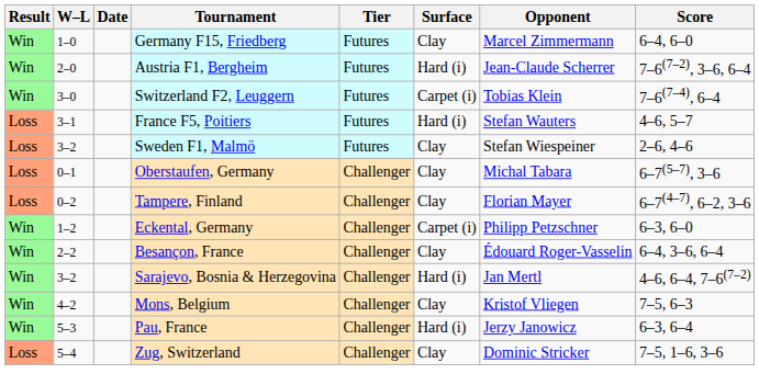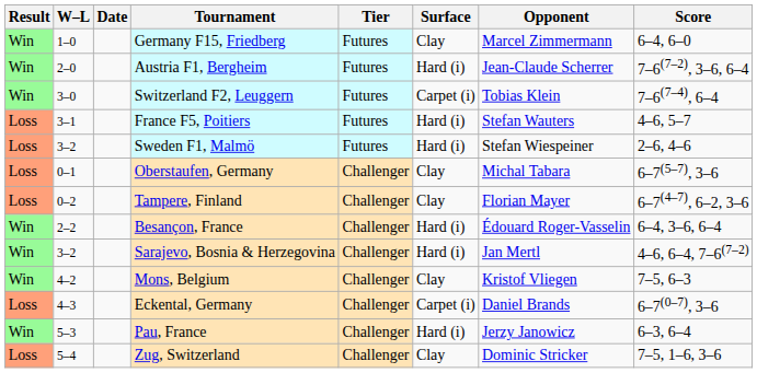Sweden F1, Malmö | Surface: Clay -> Hard (i)
- row: Win | 1–2 | Eckental, Germany | Challenger | Carpet (i) | Philipp Petzschner | 6–3, 6–0
Besançon, France | Surface: Clay -> Hard (i)
+ row: Loss | 4–3 | Eckental, Germany | Challenger | Carpet (i) | Daniel Brands | 6–7(0–7), 3–6
